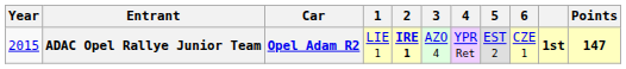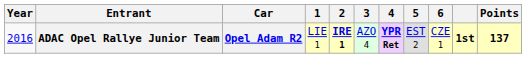ADAC Opel Rallye Junior Team | Year: 2015 -> 2016
ADAC Opel Rallye Junior Team | 4: normal -> bold
ADAC Opel Rallye Junior Team | Points: 147 -> 137
